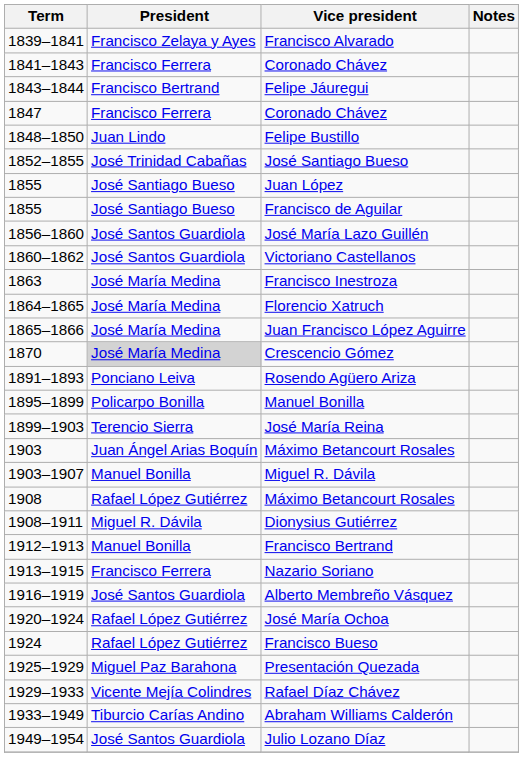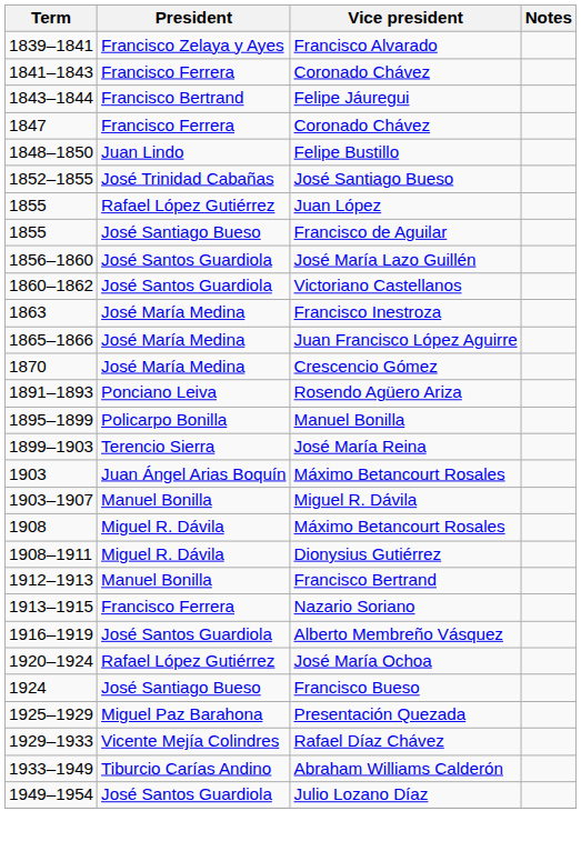Juan López | President: José Santiago Bueso -> Rafael López Gutiérrez
- row: 1864–1865 | José María Medina | Florencio Xatruch
Crescencio Gómez | President: lightgrey background -> no background
1908 / Máximo Betancourt Rosales | President: Rafael López Gutiérrez -> Miguel R. Dávila
Francisco Bueso | President: Rafael López Gutiérrez -> José Santiago Bueso
